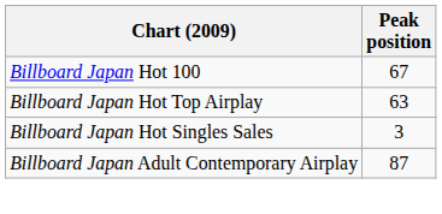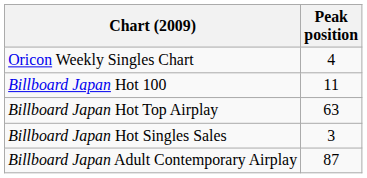+ row: Oricon Weekly Singles Chart | 4
Billboard Japan Hot 100 | Peak position: 67 -> 11
